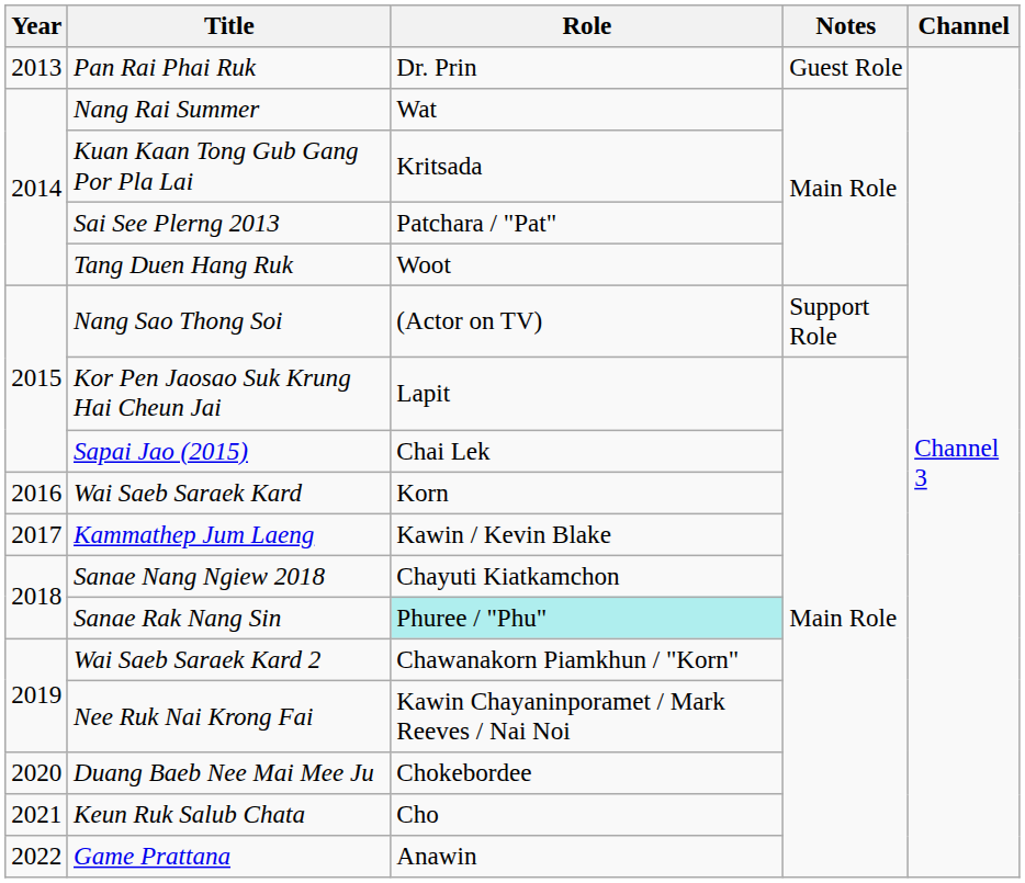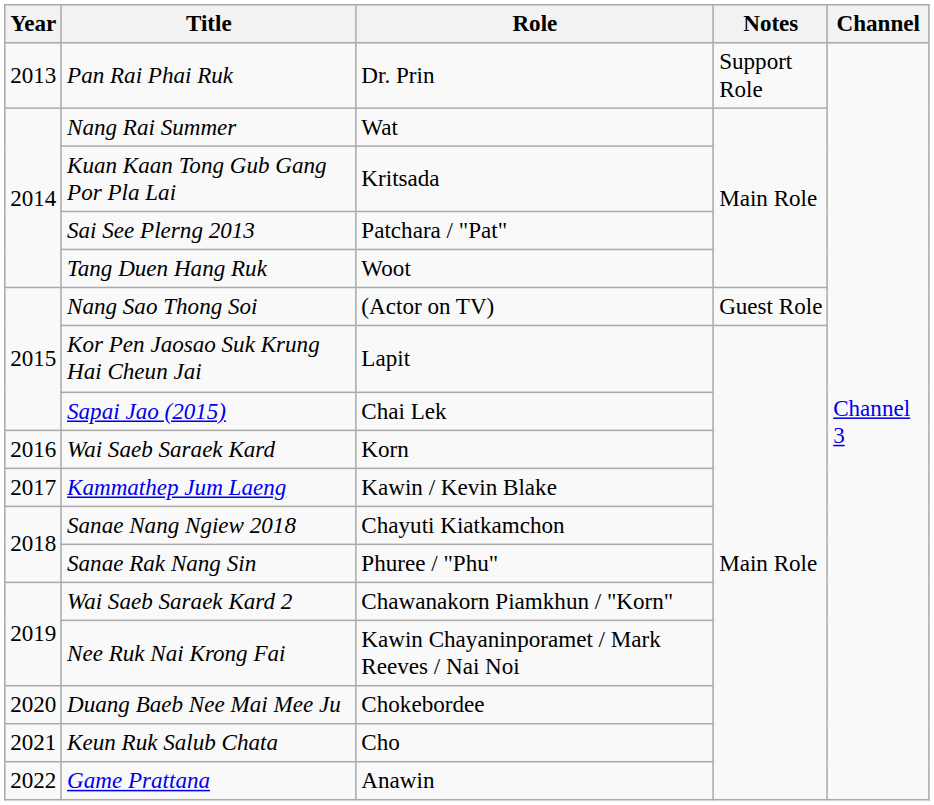Pan Rai Phai Ruk | Notes: Guest Role -> Support Role
Nang Sao Thong Soi | Notes: Support Role -> Guest Role
Sanae Rak Nang Sin | Role: paleturquoise background -> no background
